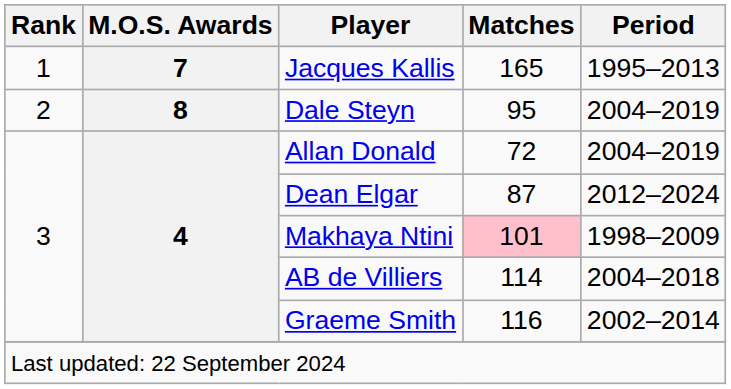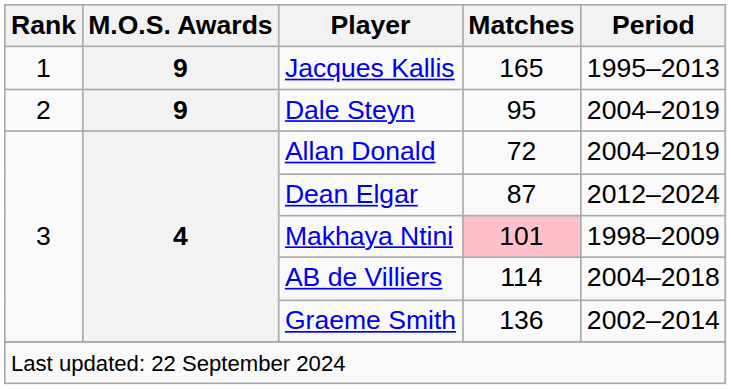Jacques Kallis | M.O.S. Awards: 7 -> 9
Dale Steyn | M.O.S. Awards: 8 -> 9
Graeme Smith | Matches: 116 -> 136
